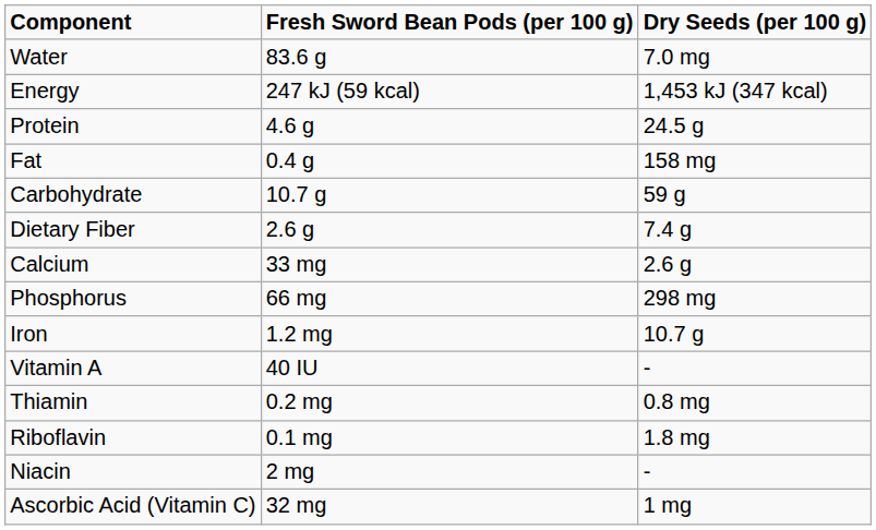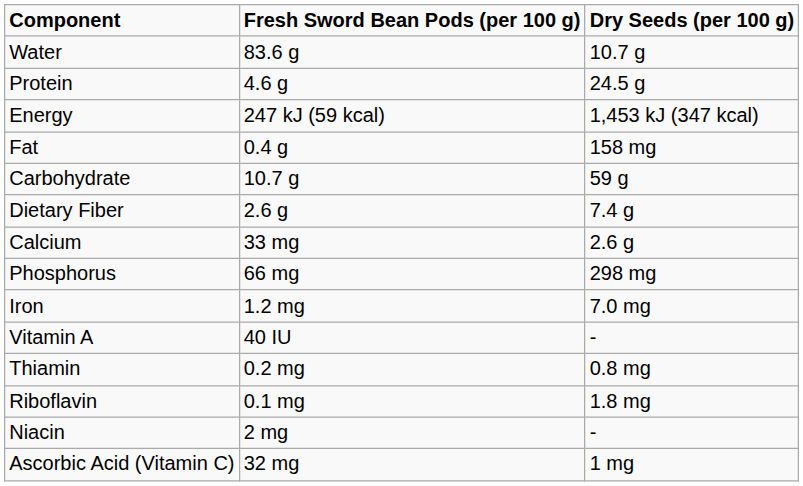Water | Dry Seeds (per 100 g): 7.0 mg -> 10.7 g
rows swapped: Energy <-> Protein
Iron | Dry Seeds (per 100 g): 10.7 g -> 7.0 mg
